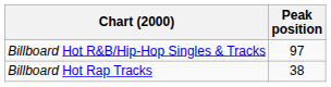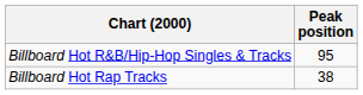Billboard Hot R&B/Hip-Hop Singles & Tracks | Peak position: 97 -> 95
